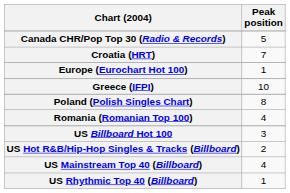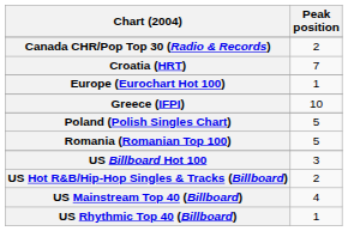Canada CHR/Pop Top 30 (Radio & Records) | Peak position: 5 -> 2
Poland (Polish Singles Chart) | Peak position: 8 -> 5
Romania (Romanian Top 100) | Peak position: 4 -> 5
